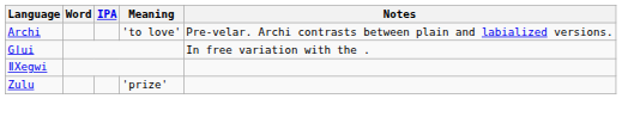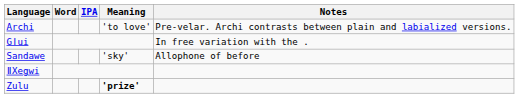+ row: Sandawe | 'sky' | Allophone of before
Zulu | Meaning: normal -> bold
